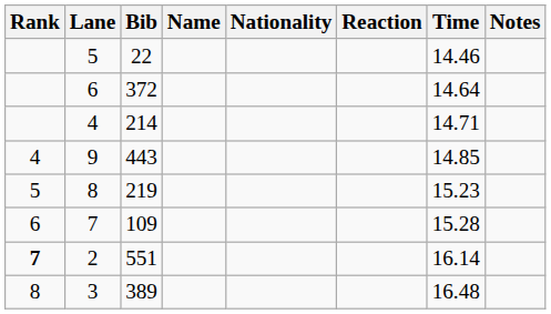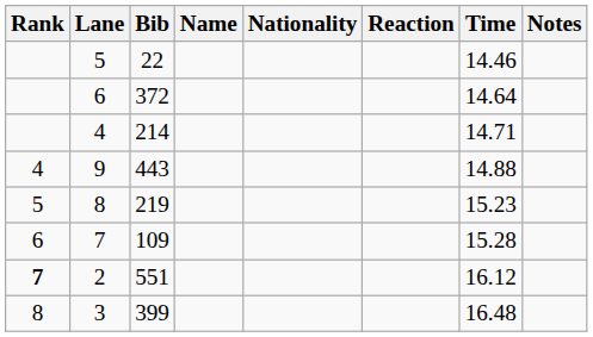9 | Time: 14.85 -> 14.88
2 | Time: 16.14 -> 16.12
3 | Bib: 389 -> 399
